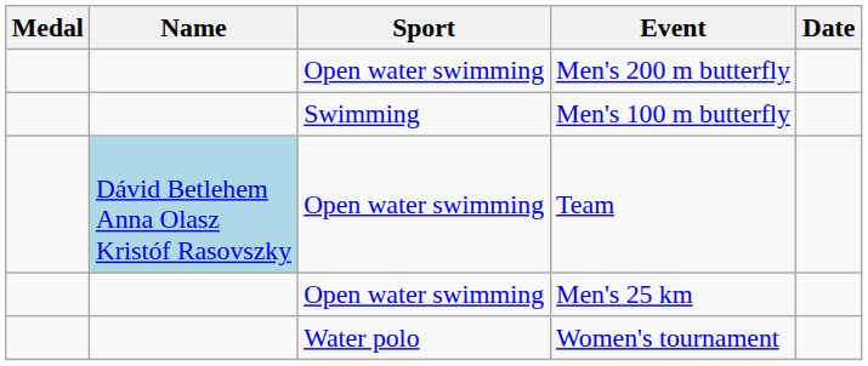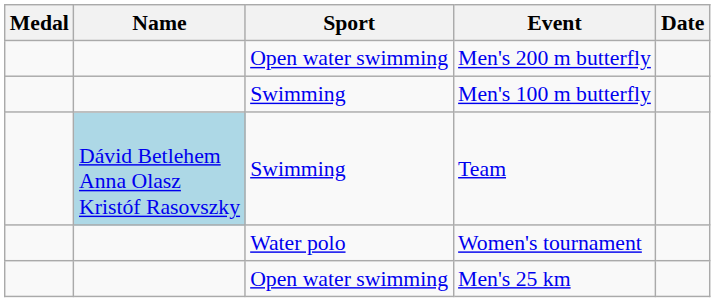Team | Sport: Open water swimming -> Swimming
rows swapped: Women's tournament <-> Men's 25 km
